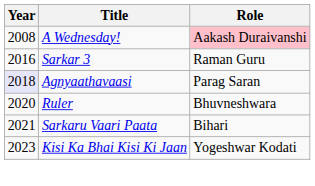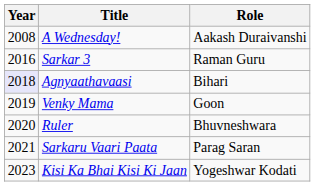A Wednesday! | Role: pink background -> no background
Agnyaathavaasi | Role: Parag Saran -> Bihari
+ row: 2019 | Venky Mama | Goon
Sarkaru Vaari Paata | Role: Bihari -> Parag Saran
